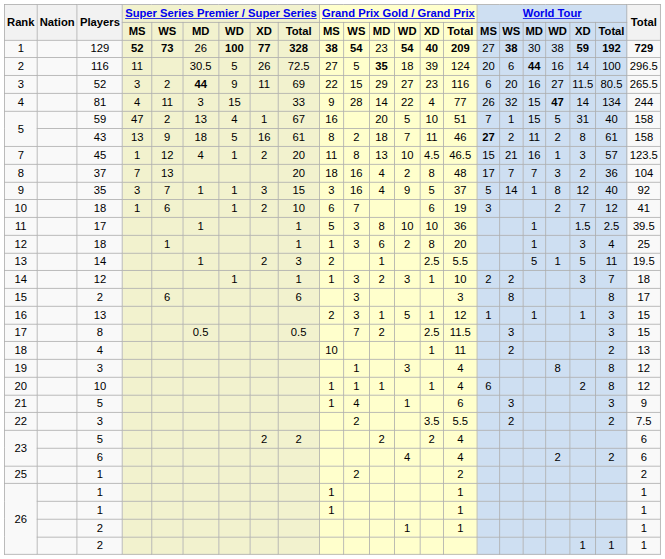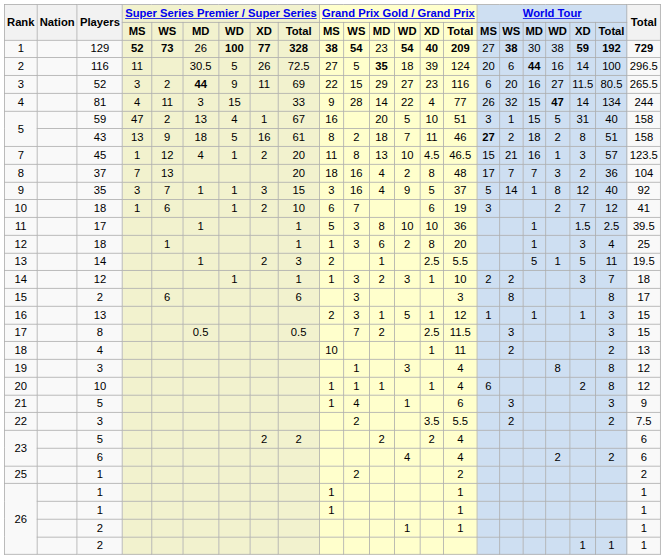5 / 59 | World Tour / MS: 7 -> 3
5 / 43 | World Tour / MD: 11 -> 18
5 / 43 | World Tour / Total: 61 -> 51
